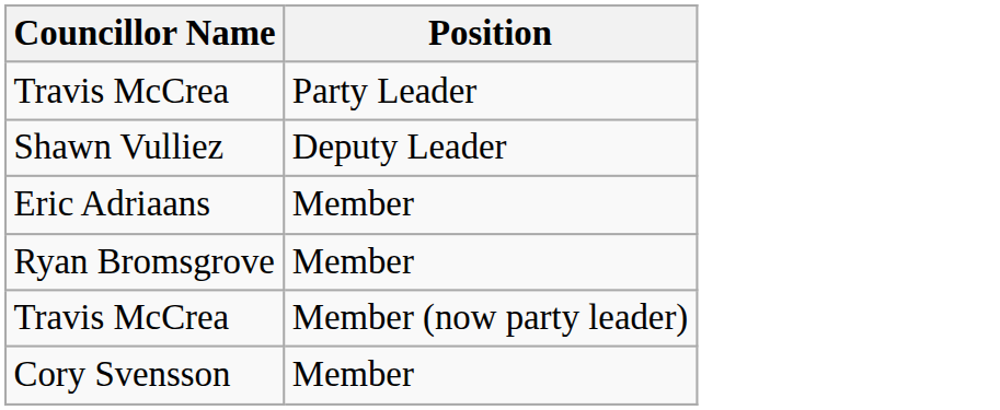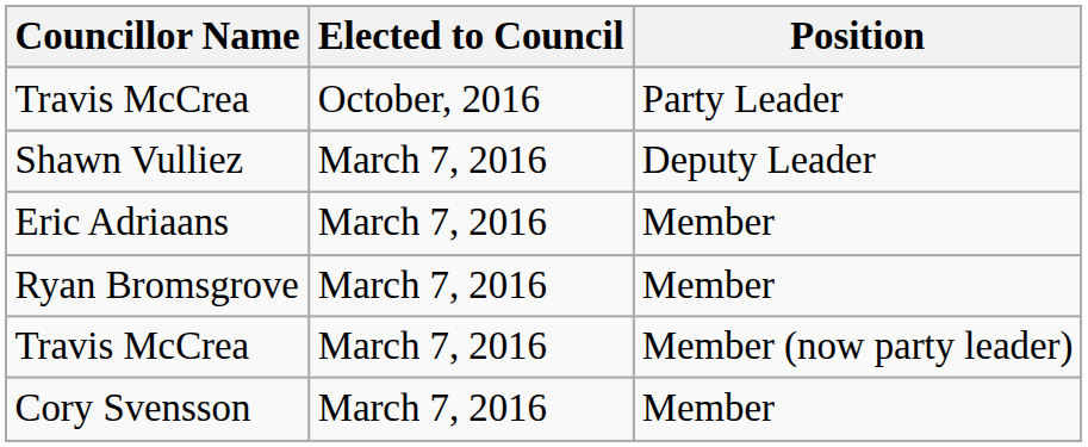+ column: Elected to Council | October, 2016 | March 7, 2016 | March 7, 2016 | March 7, 2016 | March 7, 2016 | March 7, 2016
